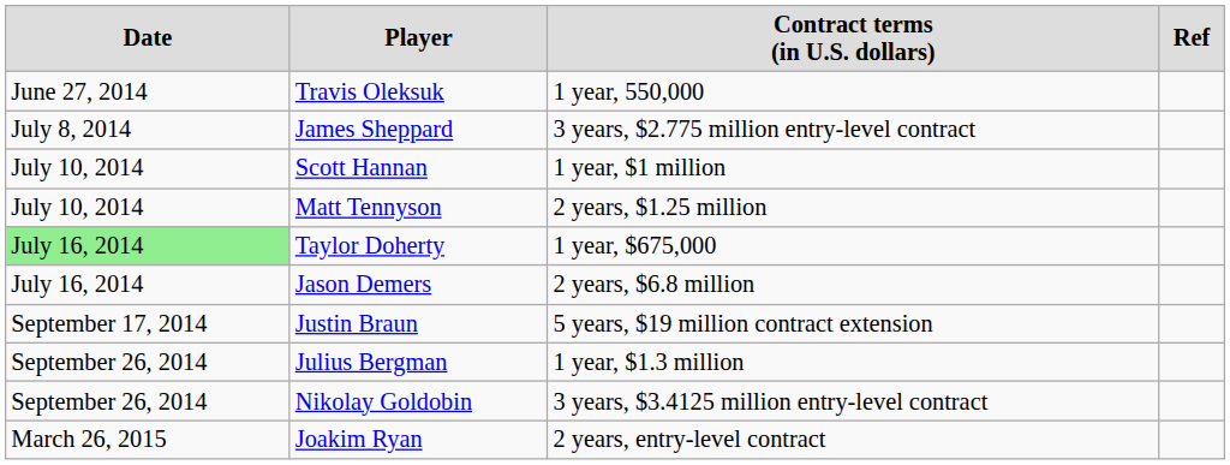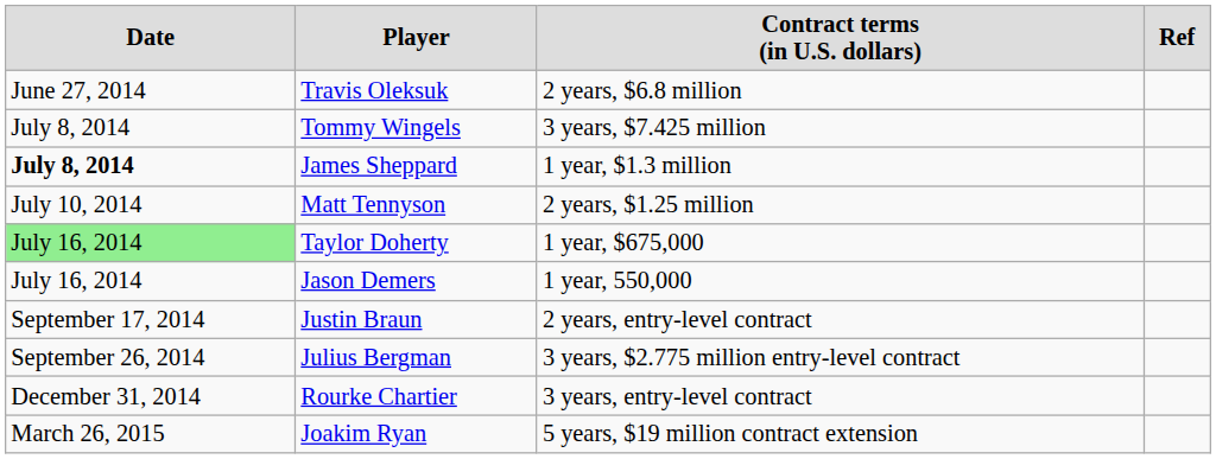Travis Oleksuk | column 3: 1 year, 550,000 -> 2 years, $6.8 million
+ row: July 8, 2014 | Tommy Wingels | 3 years, $7.425 million
James Sheppard | column 1: normal -> bold
James Sheppard | column 3: 3 years, $2.775 million entry-level contract -> 1 year, $1.3 million
- row: July 10, 2014 | Scott Hannan | 1 year, $1 million
Jason Demers | column 3: 2 years, $6.8 million -> 1 year, 550,000
Justin Braun | column 3: 5 years, $19 million contract extension -> 2 years, entry-level contract
Julius Bergman | column 3: 1 year, $1.3 million -> 3 years, $2.775 million entry-level contract
- row: September 26, 2014 | Nikolay Goldobin | 3 years, $3.4125 million entry-level contract
+ row: December 31, 2014 | Rourke Chartier | 3 years, entry-level contract
Joakim Ryan | column 3: 2 years, entry-level contract -> 5 years, $19 million contract extension
